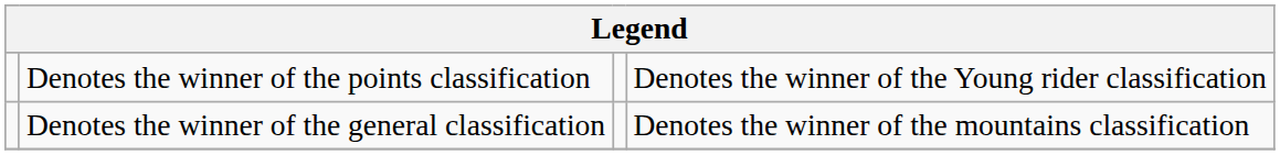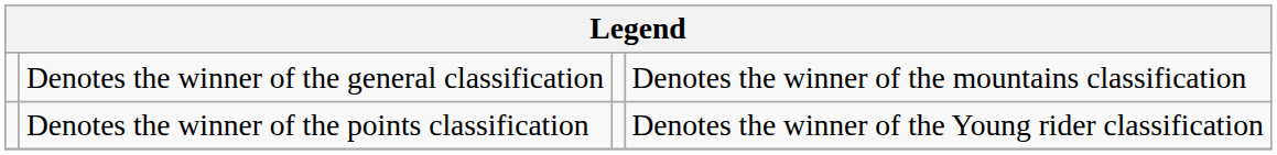rows swapped: Denotes the winner of the general classification <-> Denotes the winner of the points classification
